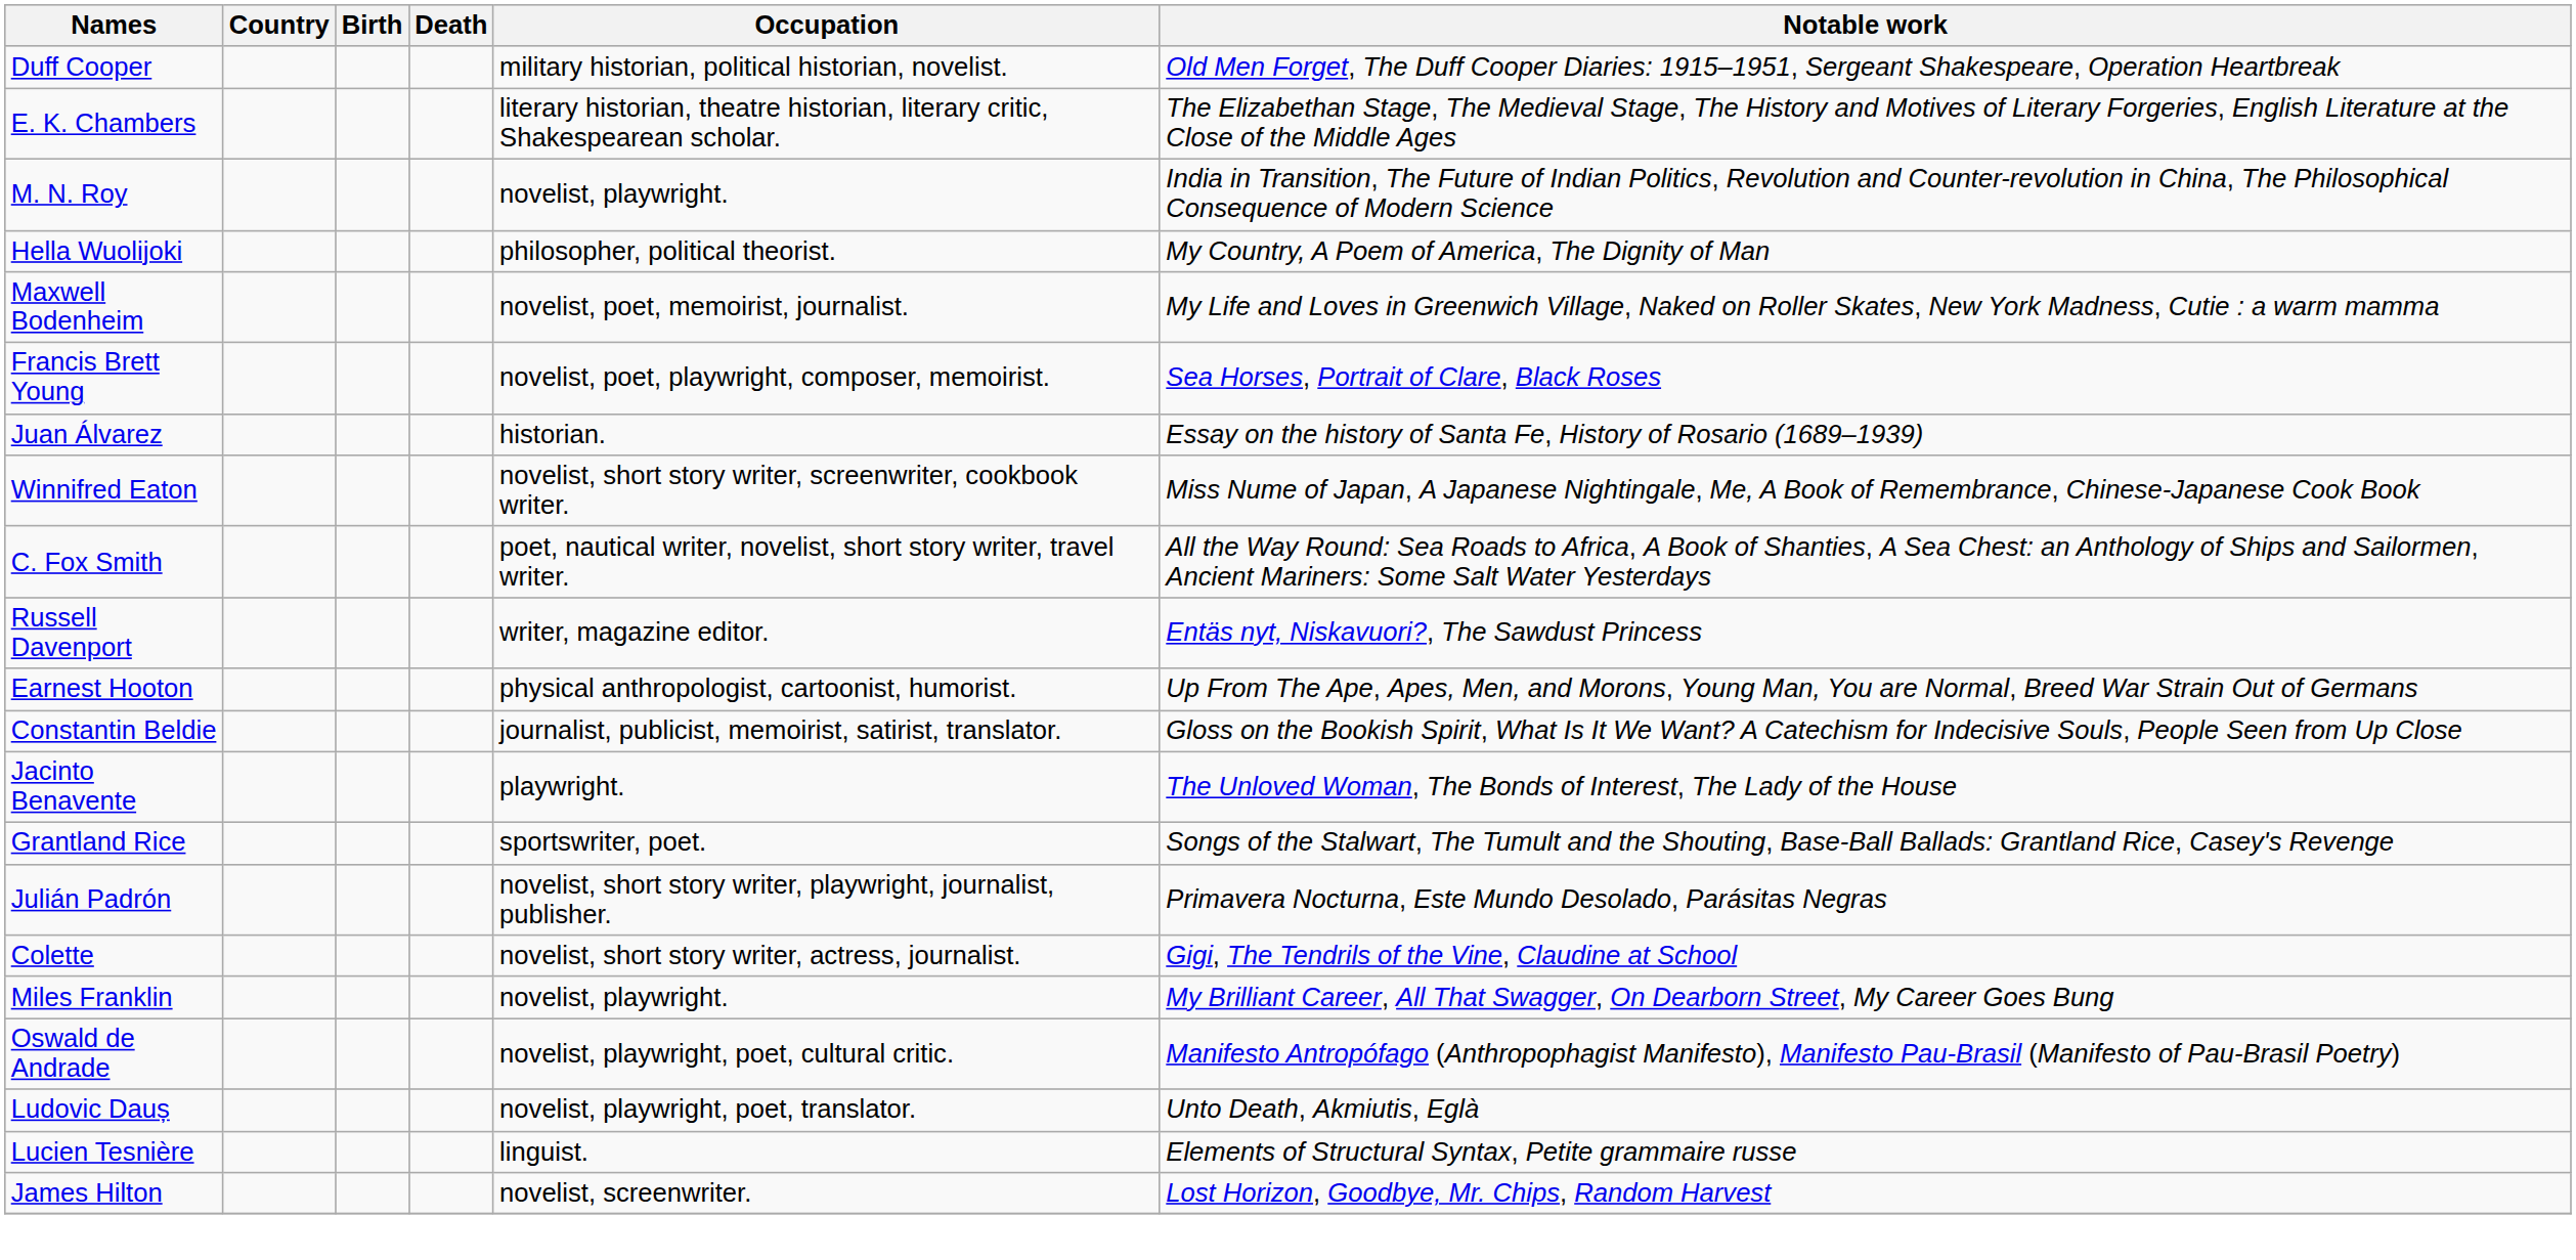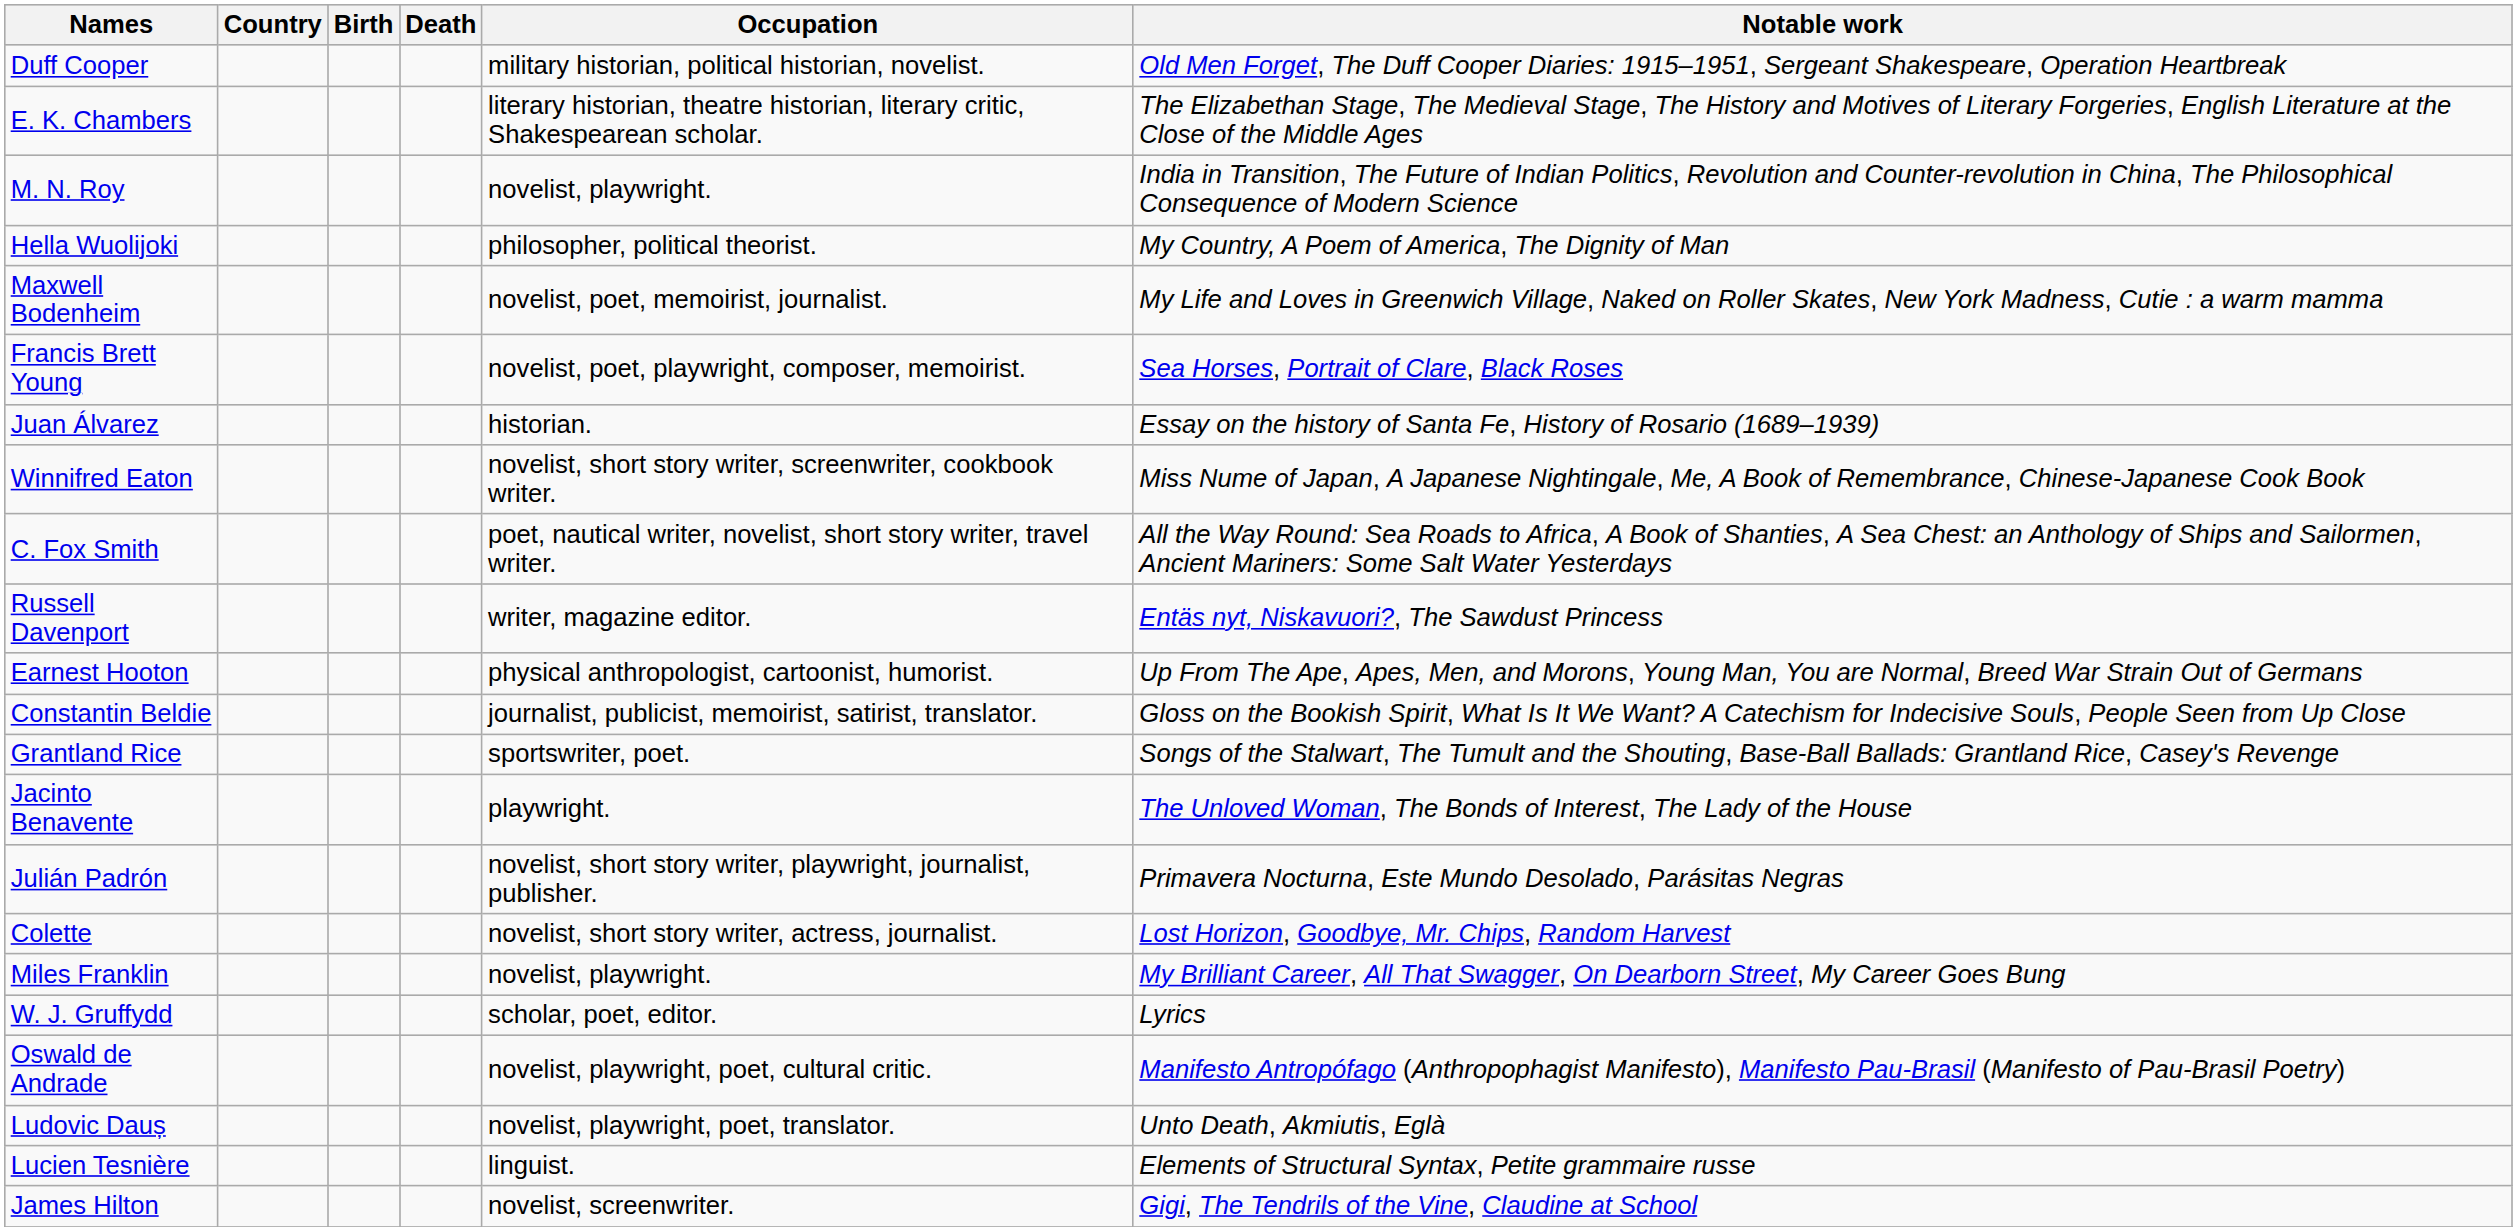rows swapped: Grantland Rice <-> Jacinto Benavente
Colette | Notable work: Gigi, The Tendrils of the Vine, Claudine at School -> Lost Horizon, Goodbye, Mr. Chips, Random Harvest
+ row: W. J. Gruffydd | scholar, poet, editor. | Lyrics
James Hilton | Notable work: Lost Horizon, Goodbye, Mr. Chips, Random Harvest -> Gigi, The Tendrils of the Vine, Claudine at School
